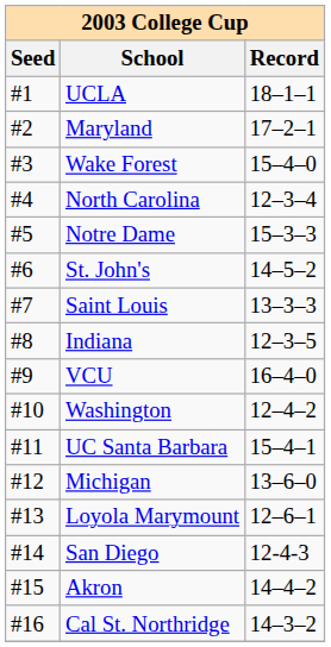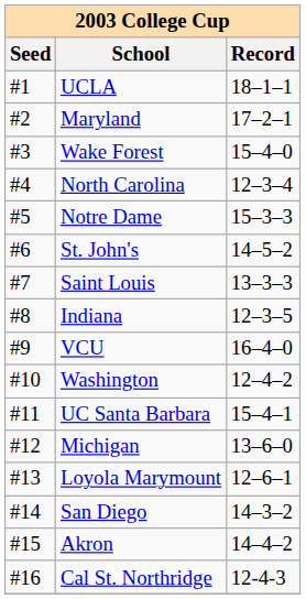San Diego | Record: 12-4-3 -> 14–3–2
Cal St. Northridge | Record: 14–3–2 -> 12-4-3
